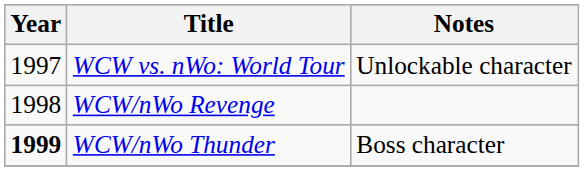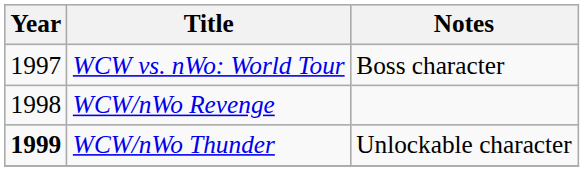WCW vs. nWo: World Tour | Notes: Unlockable character -> Boss character
WCW/nWo Thunder | Notes: Boss character -> Unlockable character
